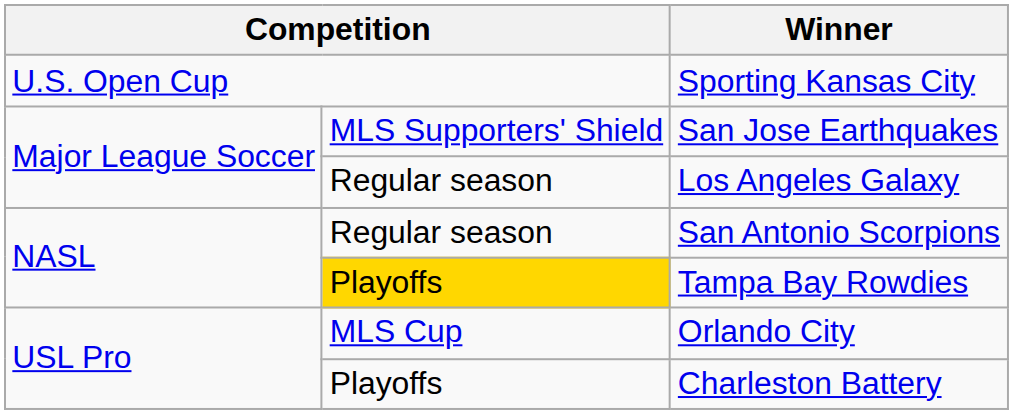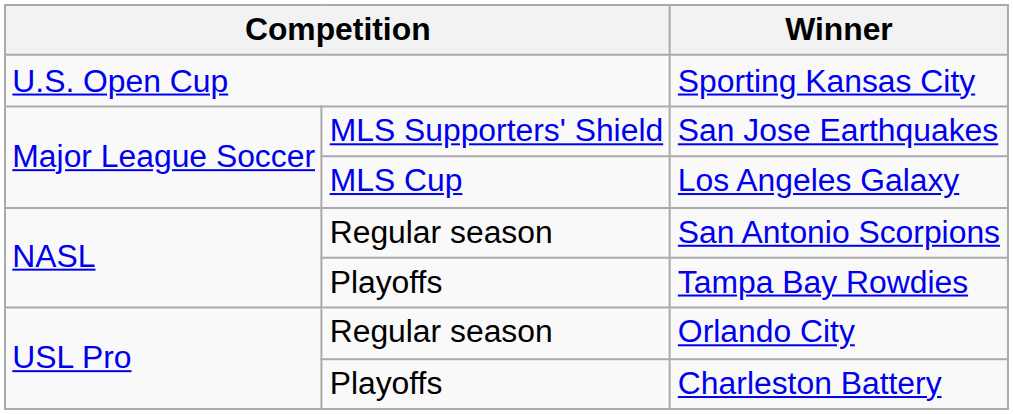Los Angeles Galaxy | column 2: Regular season -> MLS Cup
Tampa Bay Rowdies | column 2: gold background -> no background
Orlando City | column 2: MLS Cup -> Regular season
